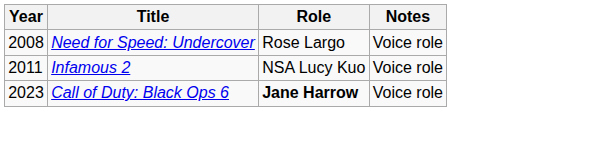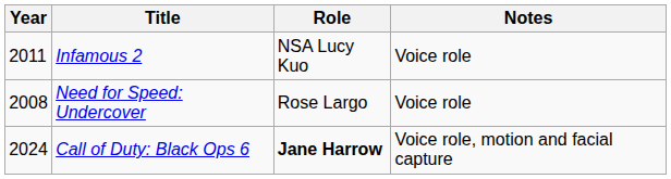rows swapped: Need for Speed: Undercover <-> Infamous 2
Call of Duty: Black Ops 6 | Year: 2023 -> 2024
Call of Duty: Black Ops 6 | Notes: Voice role -> Voice role, motion and facial capture
